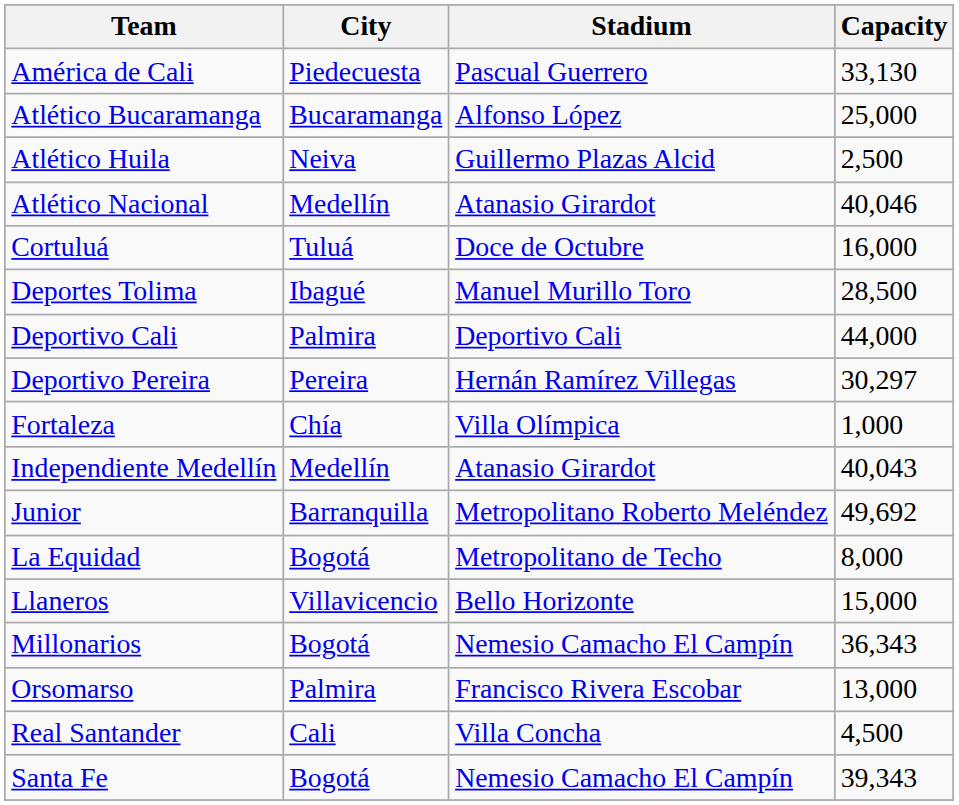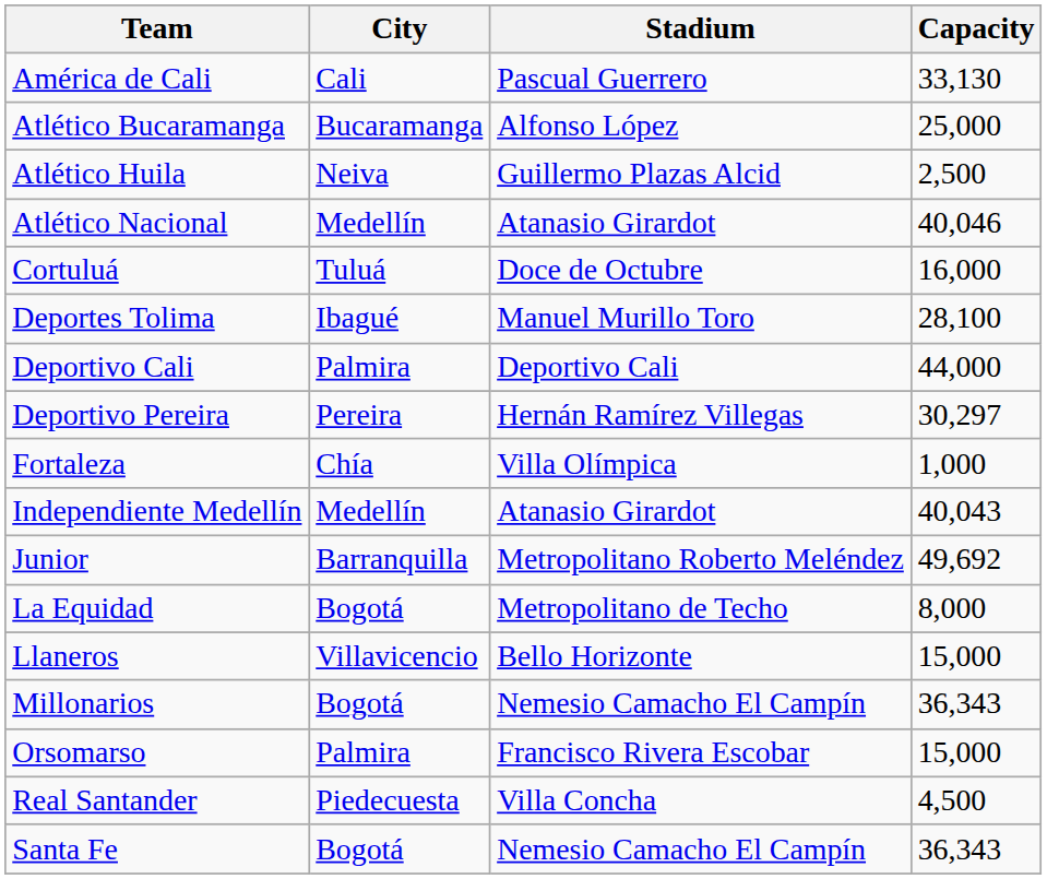América de Cali | City: Piedecuesta -> Cali
Deportes Tolima | Capacity: 28,500 -> 28,100
Orsomarso | Capacity: 13,000 -> 15,000
Real Santander | City: Cali -> Piedecuesta
Santa Fe | Capacity: 39,343 -> 36,343
